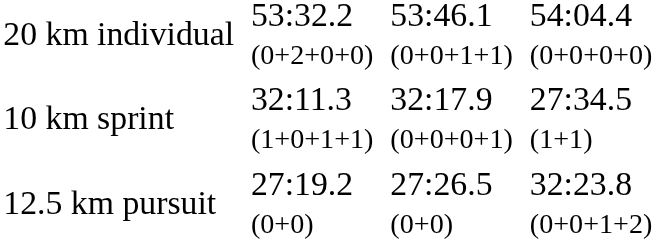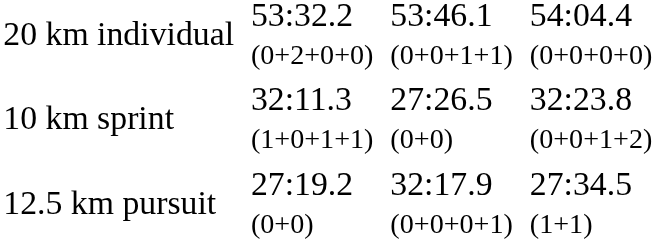10 km sprint | column 5: 32:17.9 (0+0+0+1) -> 27:26.5 (0+0)
10 km sprint | column 7: 27:34.5 (1+1) -> 32:23.8 (0+0+1+2)
12.5 km pursuit | column 5: 27:26.5 (0+0) -> 32:17.9 (0+0+0+1)
12.5 km pursuit | column 7: 32:23.8 (0+0+1+2) -> 27:34.5 (1+1)
